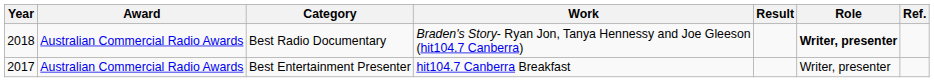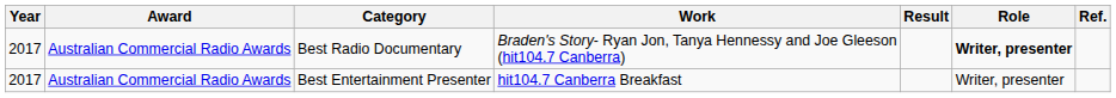Best Radio Documentary | Year: 2018 -> 2017
